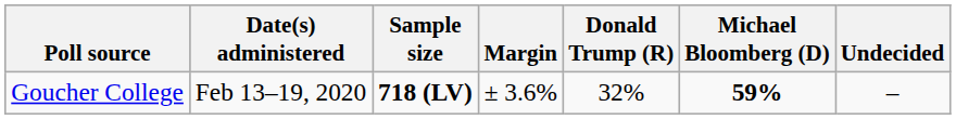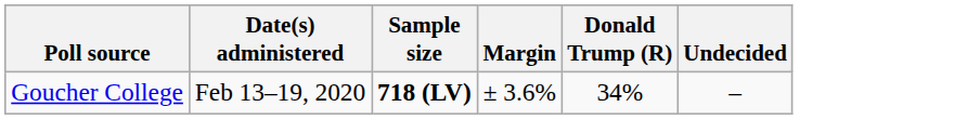- column: Michael Bloomberg (D) | 59%
Goucher College | Donald Trump (R): 32% -> 34%
